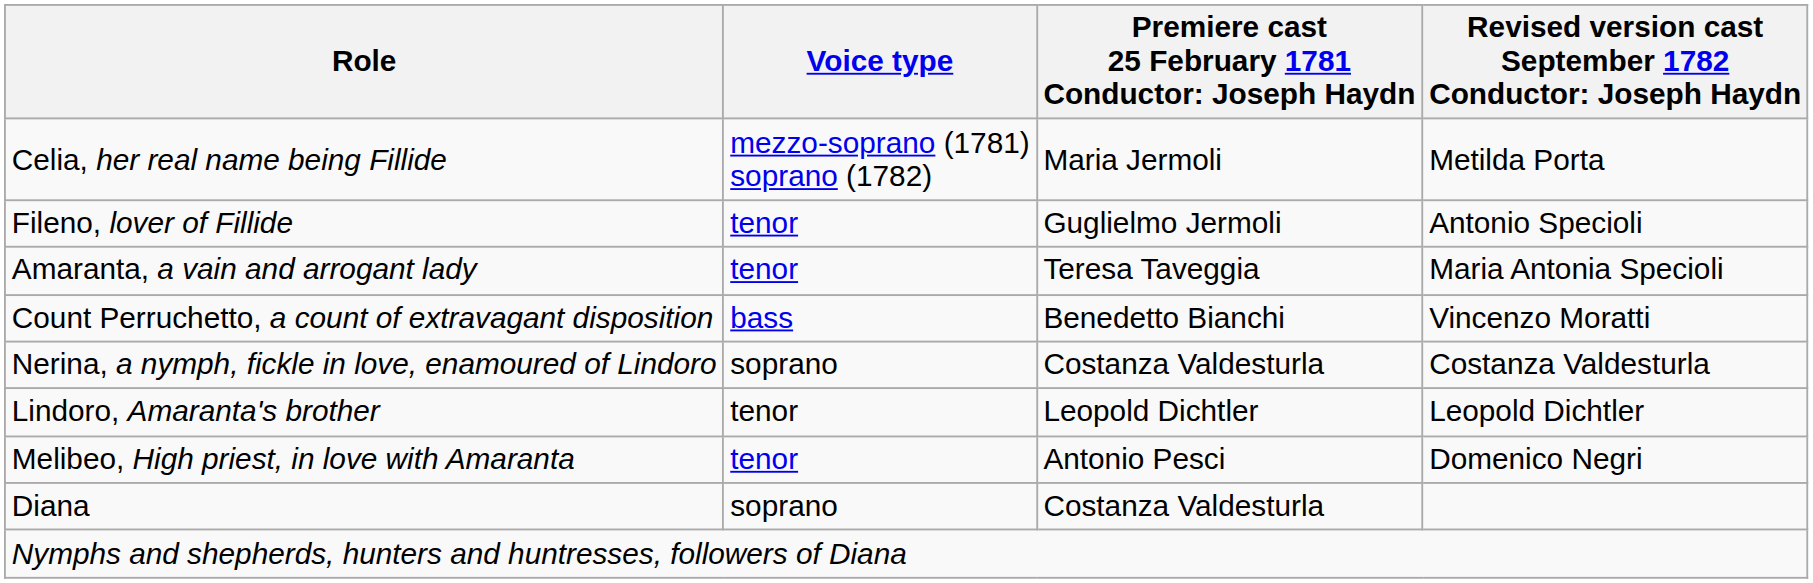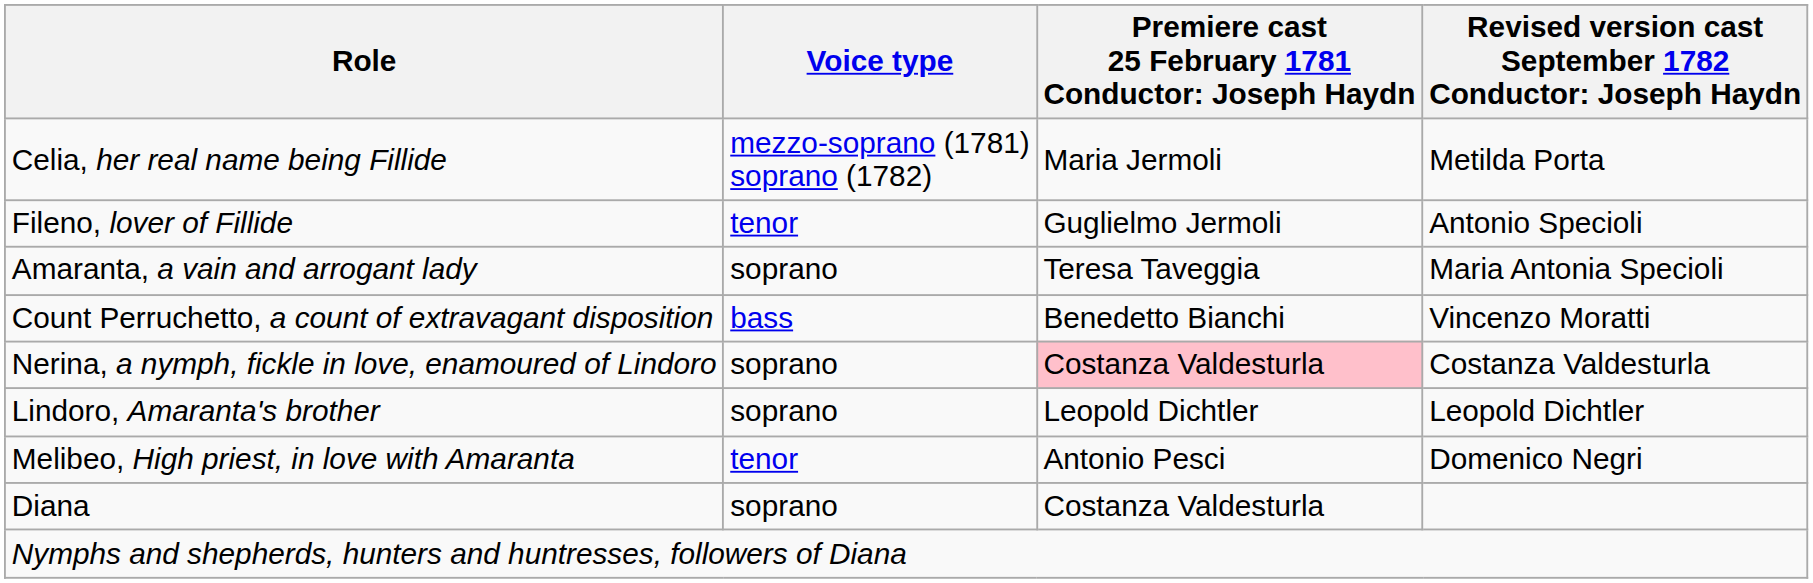Amaranta, a vain and arrogant lady | Voice type: tenor -> soprano
Nerina, a nymph, fickle in love, enamoured of Lindoro | column 3: no background -> pink background
Lindoro, Amaranta's brother | Voice type: tenor -> soprano
